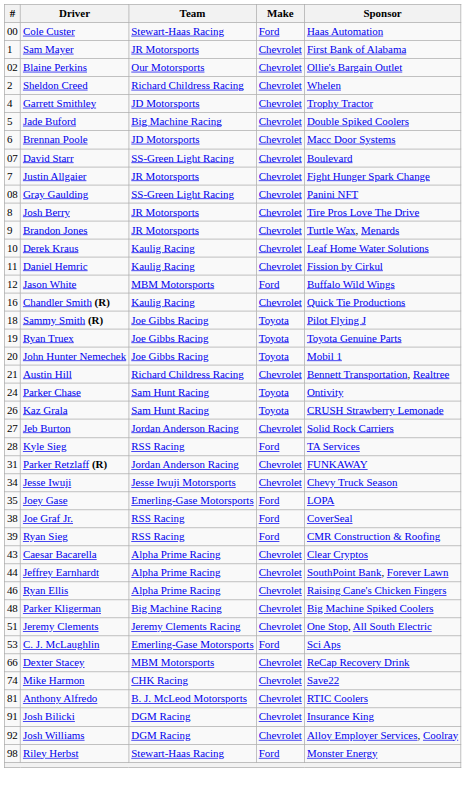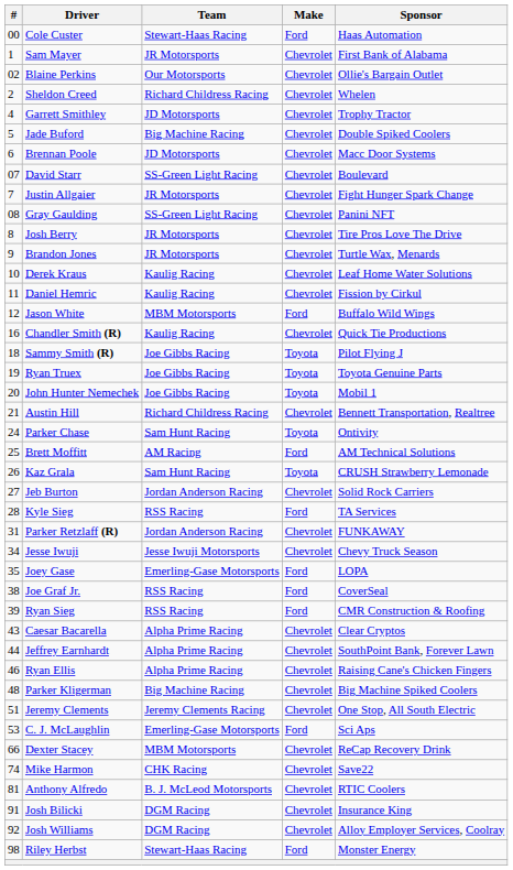+ row: 25 | Brett Moffitt | AM Racing | Ford | AM Technical Solutions
